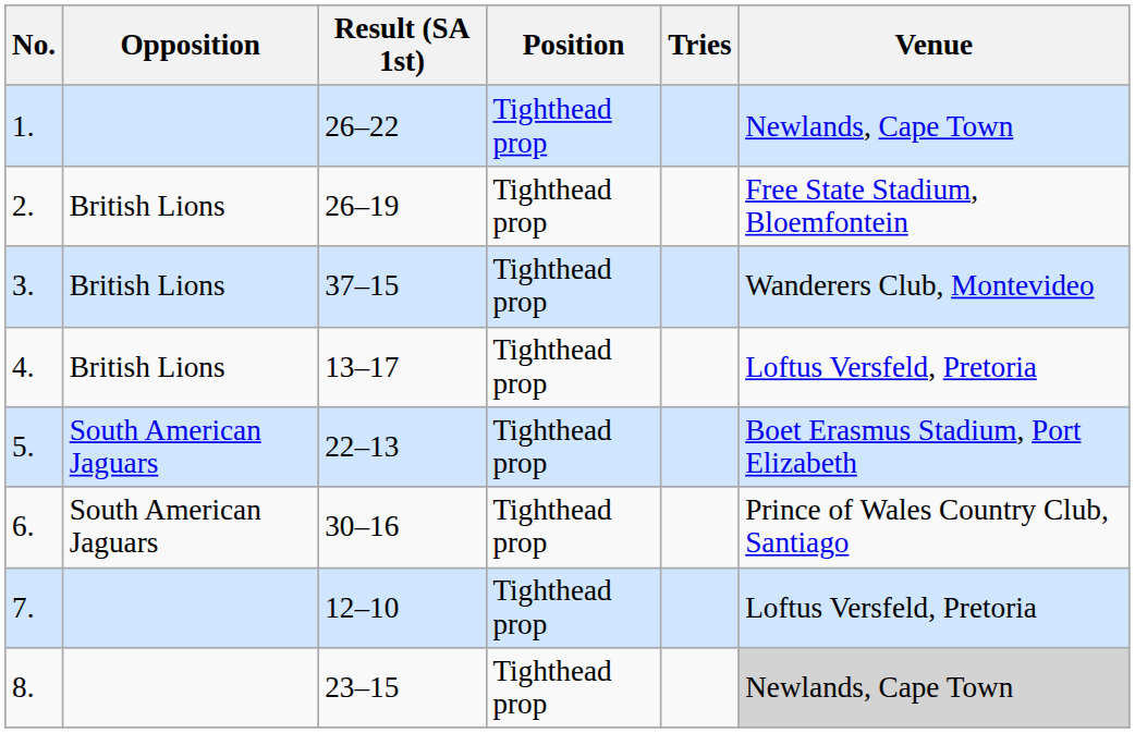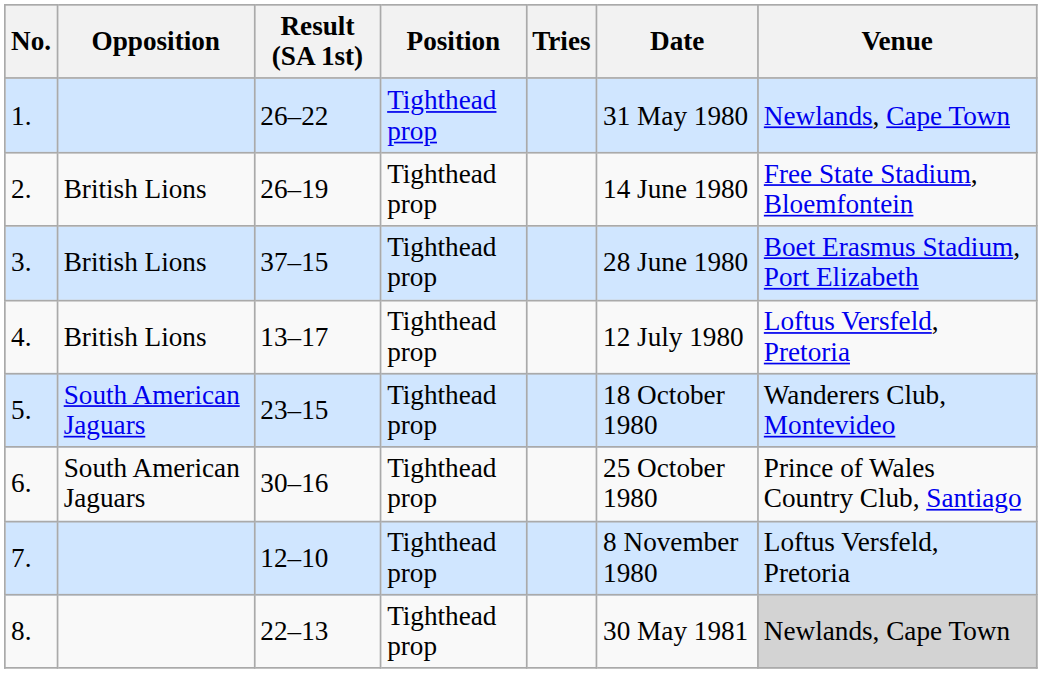+ column: Date | 31 May 1980 | 14 June 1980 | 28 June 1980 | 12 July 1980 | 18 October 1980 | 25 October 1980 | 8 November 1980 | 30 May 1981
3. | Venue: Wanderers Club, Montevideo -> Boet Erasmus Stadium, Port Elizabeth
5. | Result (SA 1st): 22–13 -> 23–15
5. | Venue: Boet Erasmus Stadium, Port Elizabeth -> Wanderers Club, Montevideo
8. | Result (SA 1st): 23–15 -> 22–13
